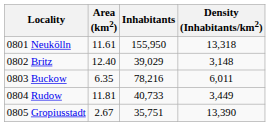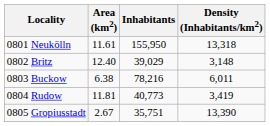0803 Buckow | Area (km2): 6.35 -> 6.38
0804 Rudow | Inhabitants: 40,733 -> 40,773
0804 Rudow | Density (Inhabitants/km2): 3,449 -> 3,419
